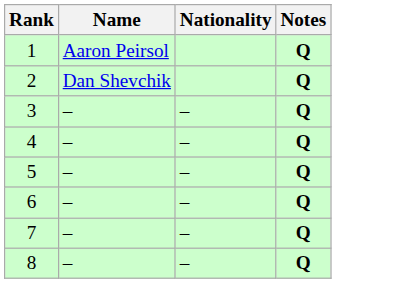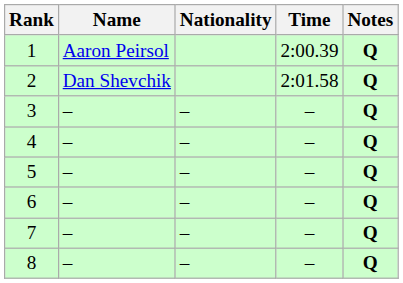+ column: Time | 2:00.39 | 2:01.58 | – | – | – | – | – | –
